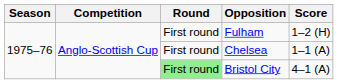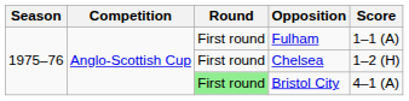Fulham | Score: 1–2 (H) -> 1–1 (A)
Chelsea | Score: 1–1 (A) -> 1–2 (H)
